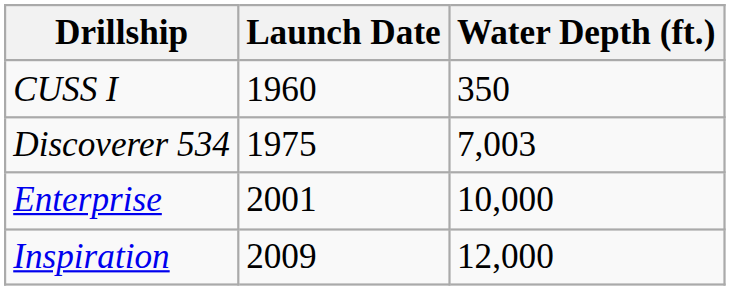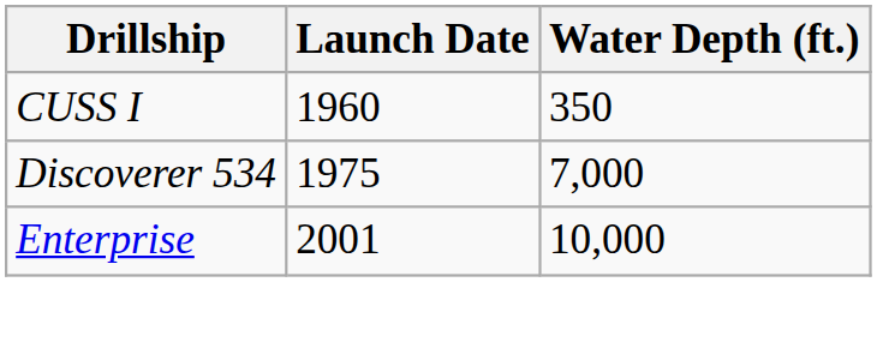Discoverer 534 | Water Depth (ft.): 7,003 -> 7,000
- row: Inspiration | 2009 | 12,000
